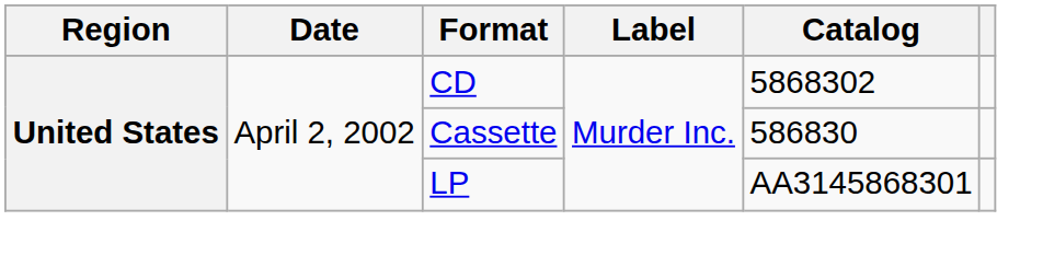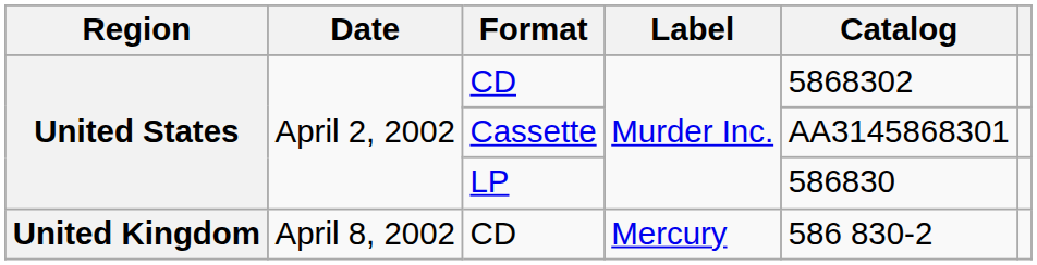Cassette | Catalog: 586830 -> AA3145868301
LP | Catalog: AA3145868301 -> 586830
+ row: United Kingdom | April 8, 2002 | CD | Mercury | 586 830-2
